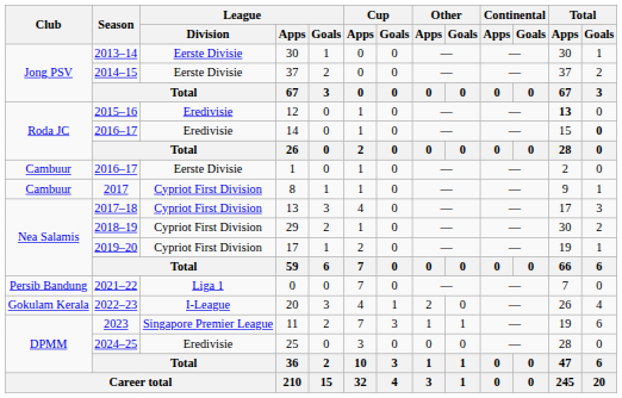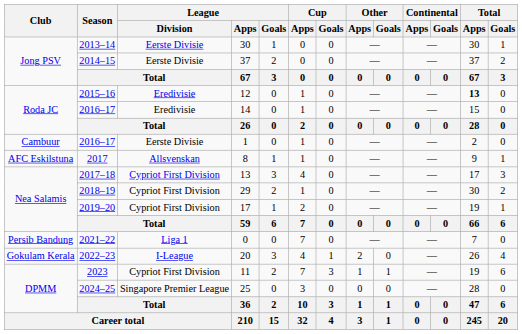14 | Total / Goals: bold -> normal
8 | Club: Cambuur -> AFC Eskilstuna
8 | League / Division: Cypriot First Division -> Allsvenskan
11 | League / Division: Singapore Premier League -> Cypriot First Division
25 | League / Division: Eredivisie -> Singapore Premier League
